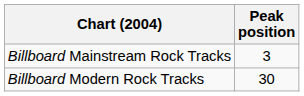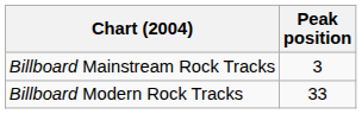Billboard Modern Rock Tracks | Peak position: 30 -> 33
